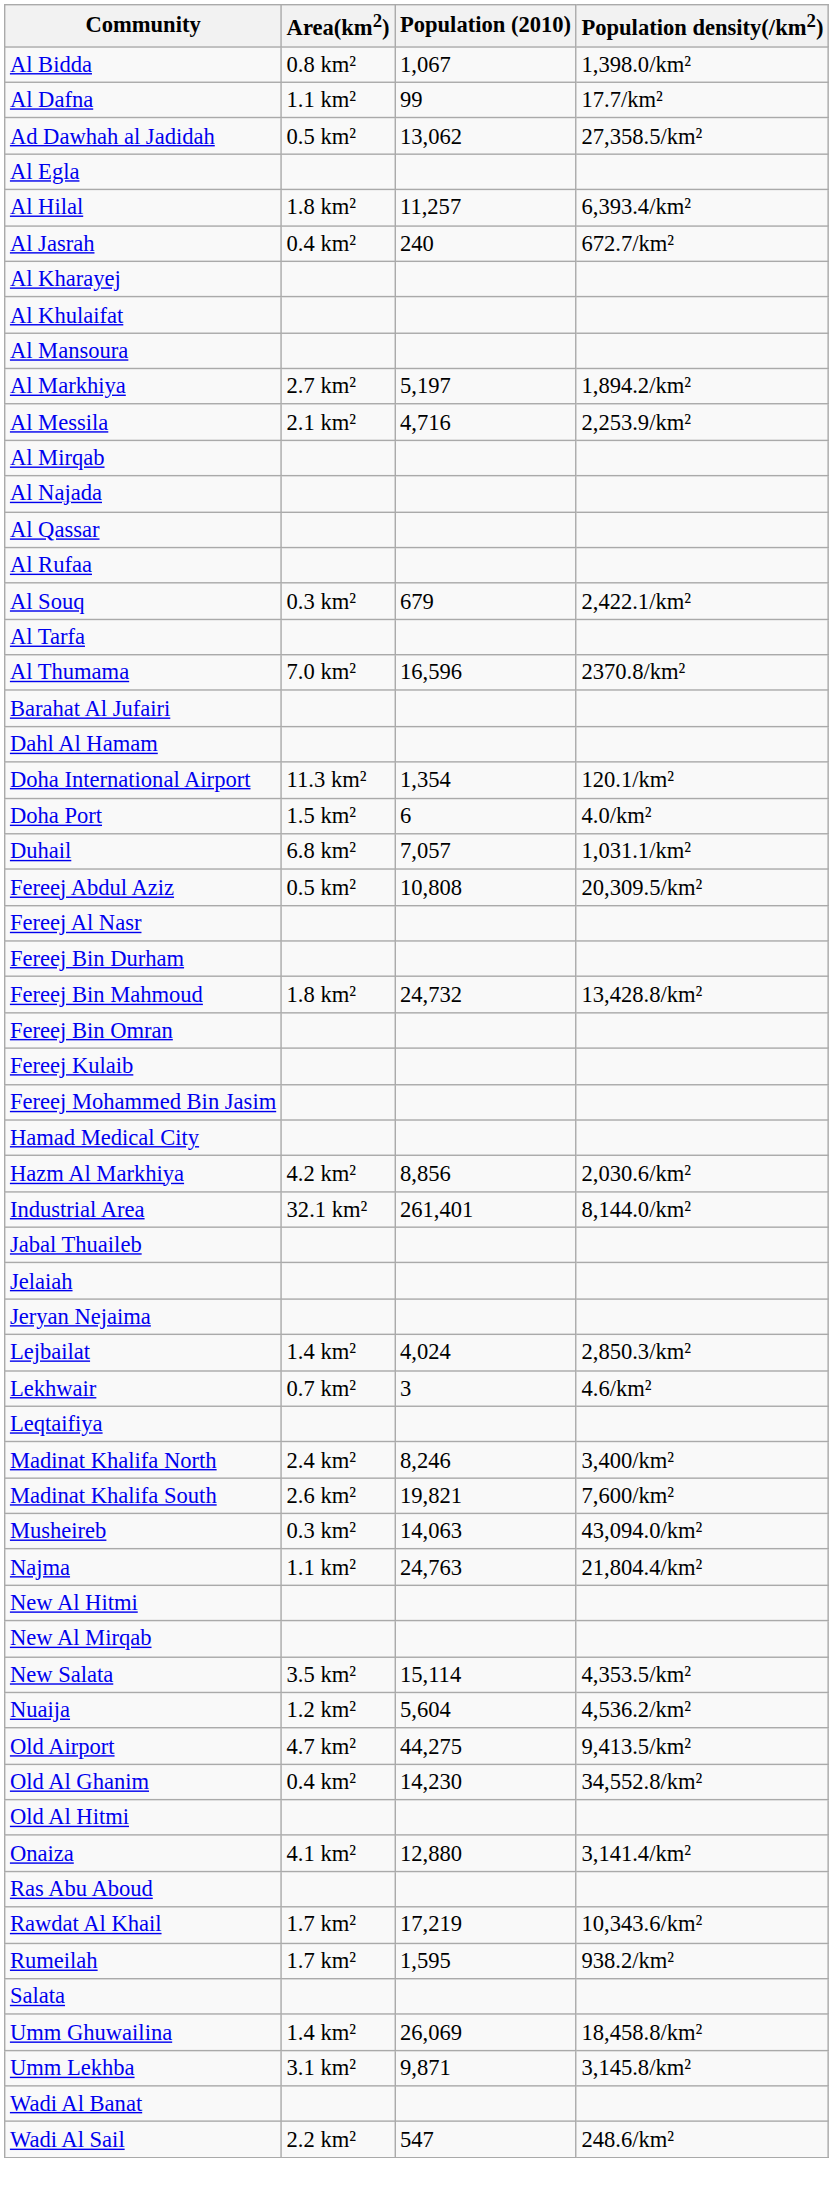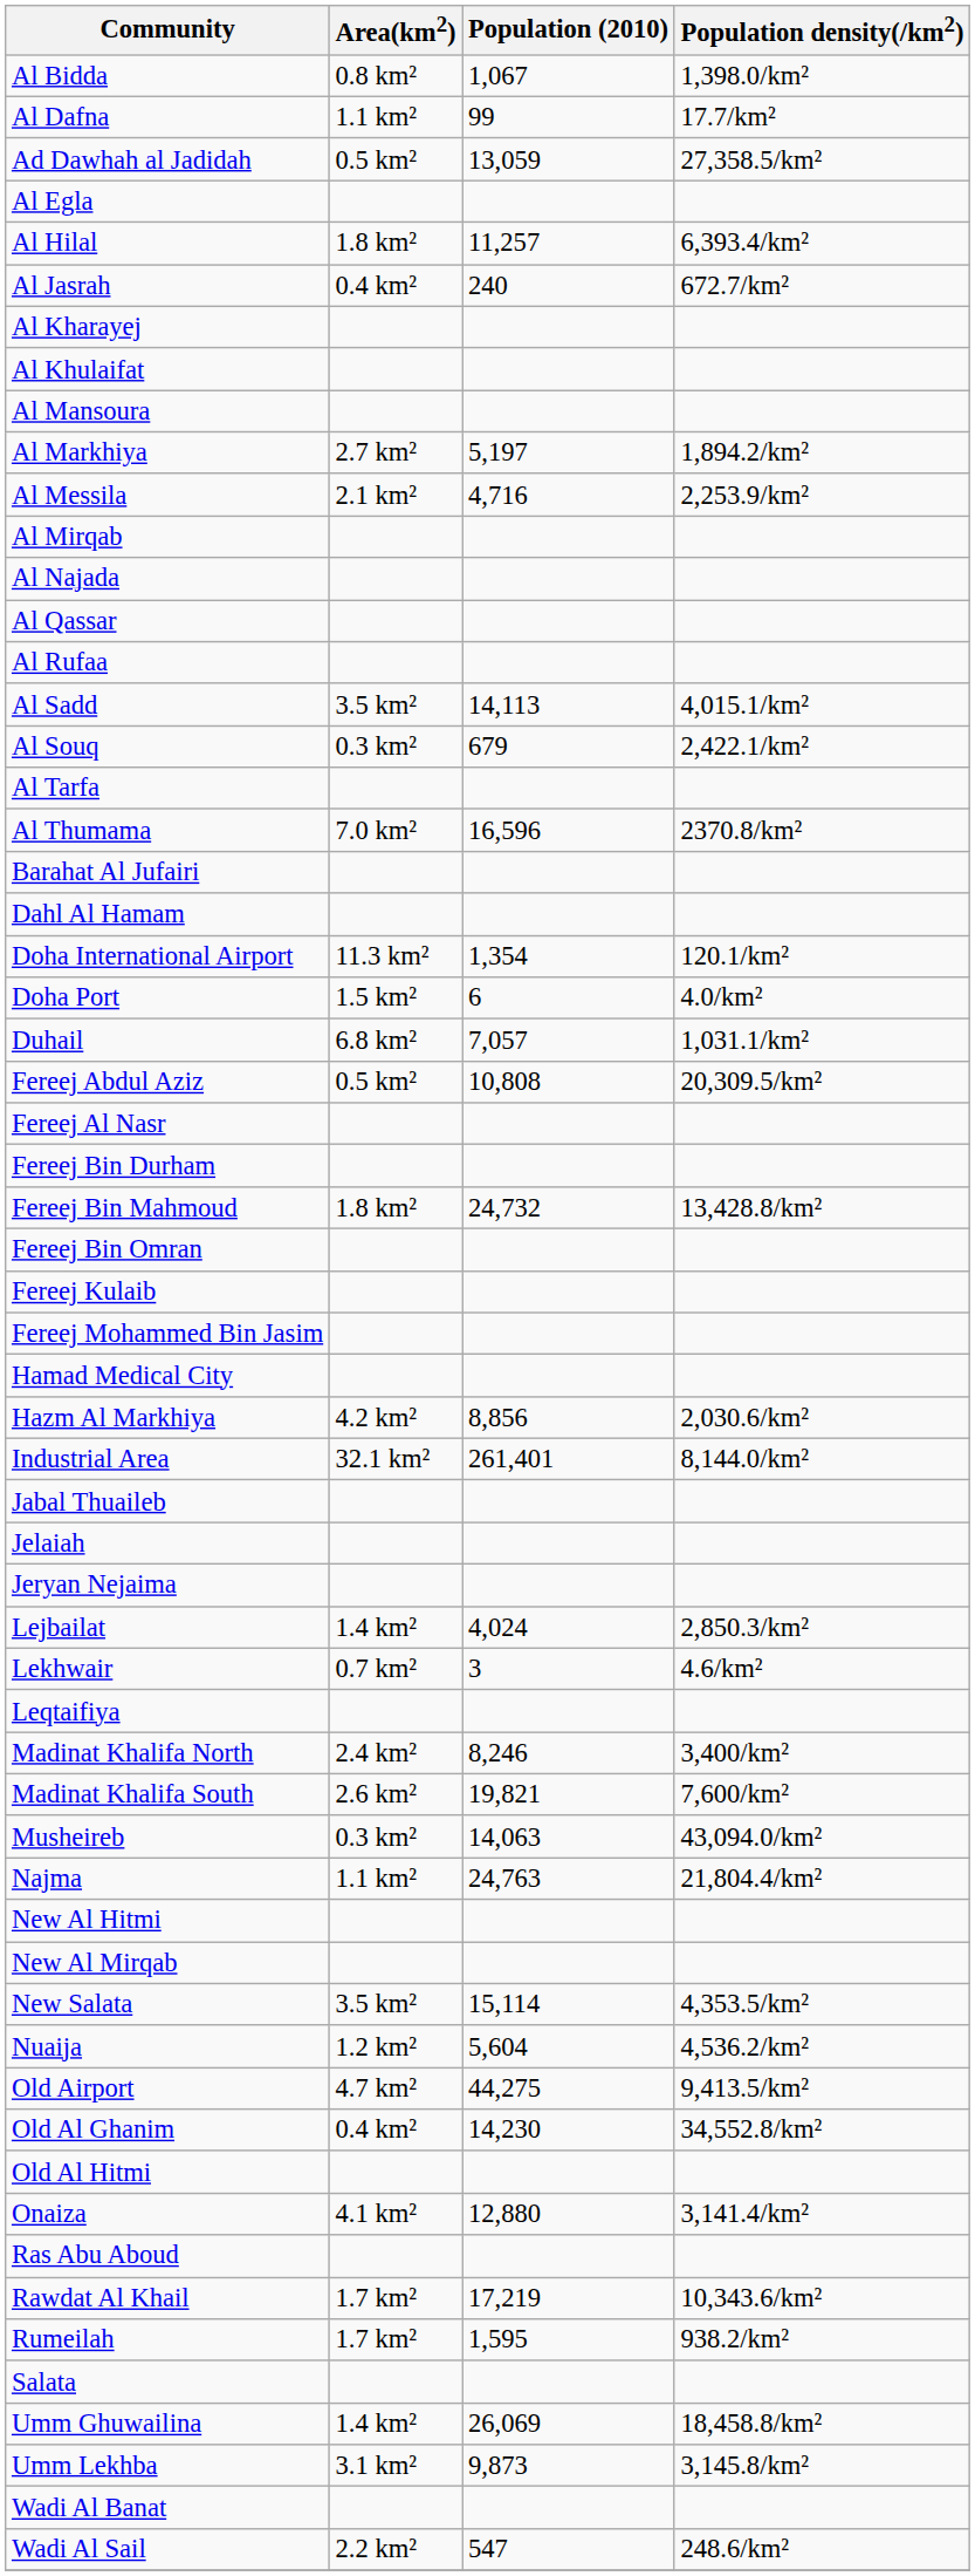Ad Dawhah al Jadidah | Population (2010): 13,062 -> 13,059
+ row: Al Sadd | 3.5 km² | 14,113 | 4,015.1/km²
Umm Lekhba | Population (2010): 9,871 -> 9,873
